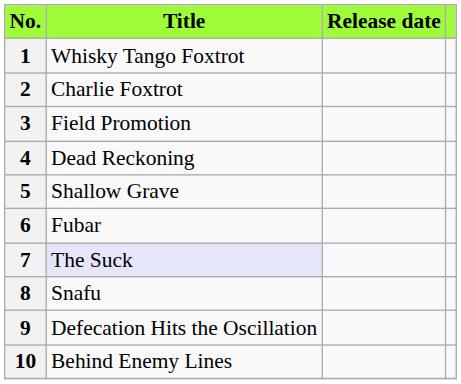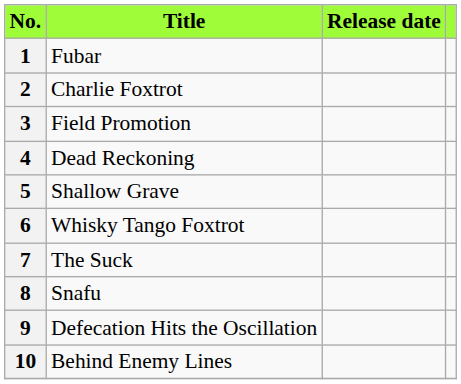1 | Title: Whisky Tango Foxtrot -> Fubar
6 | Title: Fubar -> Whisky Tango Foxtrot
7 | Title: lavender background -> no background
